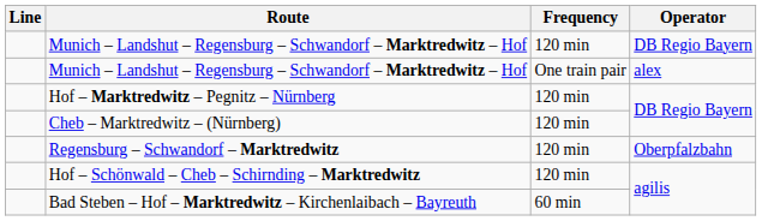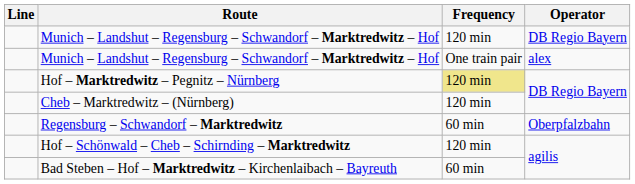Hof – Marktredwitz – Pegnitz – Nürnberg | Frequency: no background -> khaki background
Regensburg – Schwandorf – Marktredwitz | Frequency: 120 min -> 60 min
